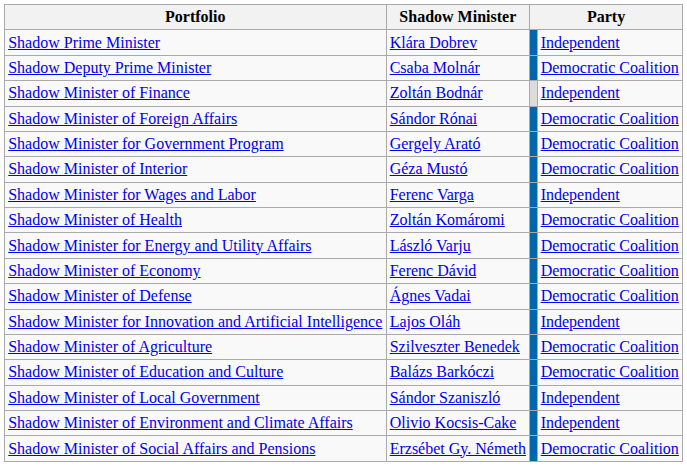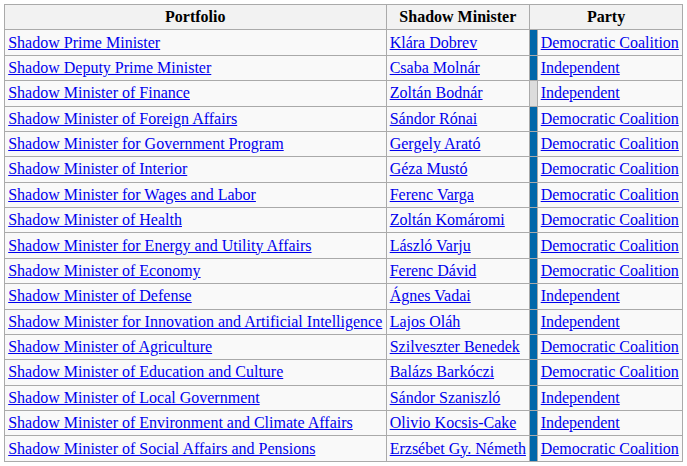Shadow Prime Minister | column 4: Independent -> Democratic Coalition
Shadow Deputy Prime Minister | column 4: Democratic Coalition -> Independent
Shadow Minister for Wages and Labor | column 4: Independent -> Democratic Coalition
Shadow Minister of Defense | column 4: Democratic Coalition -> Independent
